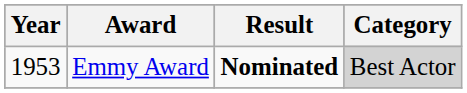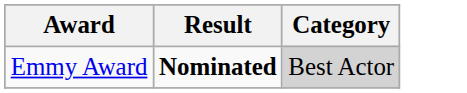- column: Year | 1953
